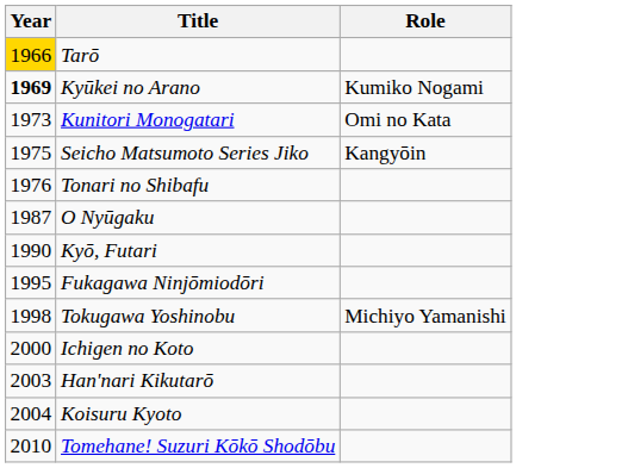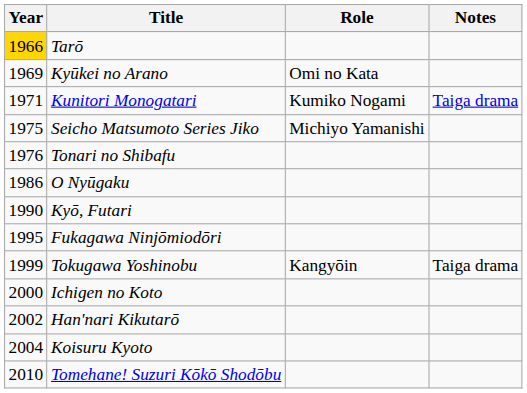+ column: Notes | Taiga drama | Taiga drama
Kyūkei no Arano | Year: bold -> normal
Kyūkei no Arano | Role: Kumiko Nogami -> Omi no Kata
Kunitori Monogatari | Year: 1973 -> 1971
Kunitori Monogatari | Role: Omi no Kata -> Kumiko Nogami
Seicho Matsumoto Series Jiko | Role: Kangyōin -> Michiyo Yamanishi
O Nyūgaku | Year: 1987 -> 1986
Tokugawa Yoshinobu | Year: 1998 -> 1999
Tokugawa Yoshinobu | Role: Michiyo Yamanishi -> Kangyōin
Han'nari Kikutarō | Year: 2003 -> 2002
